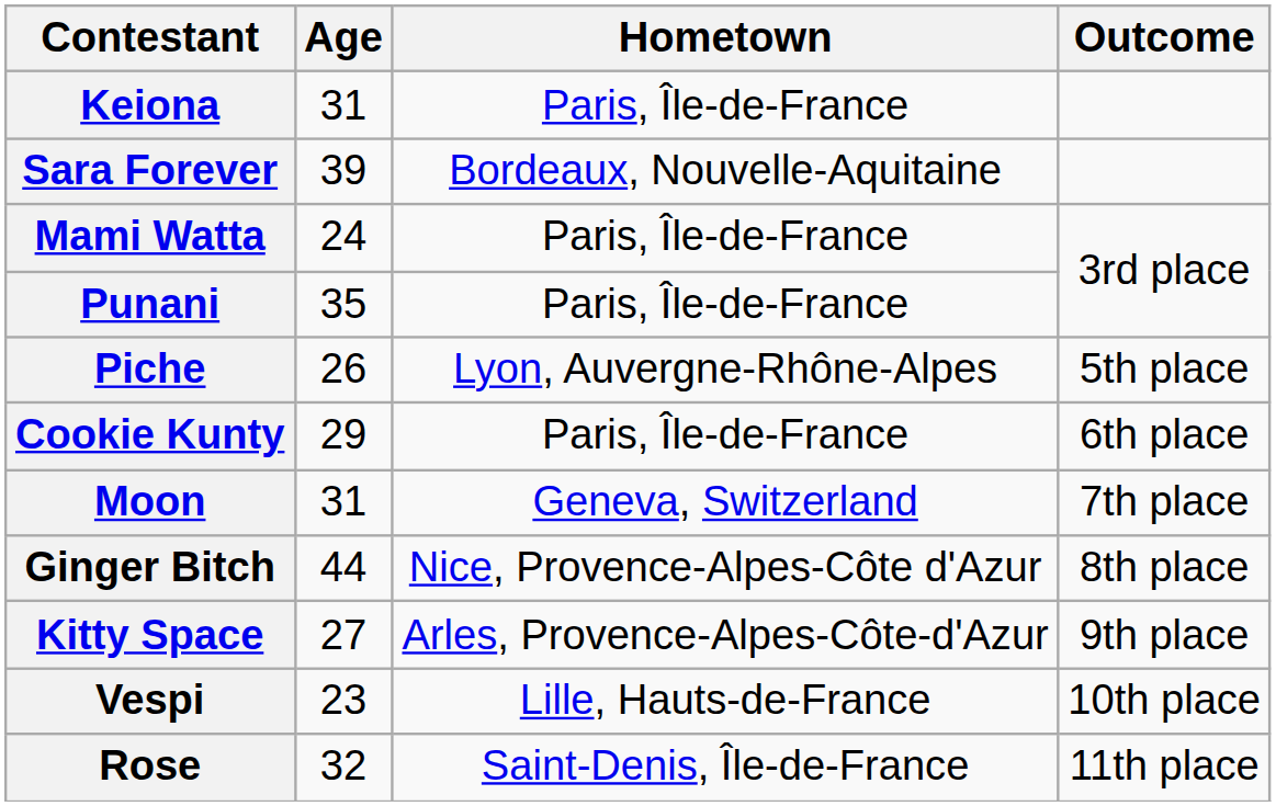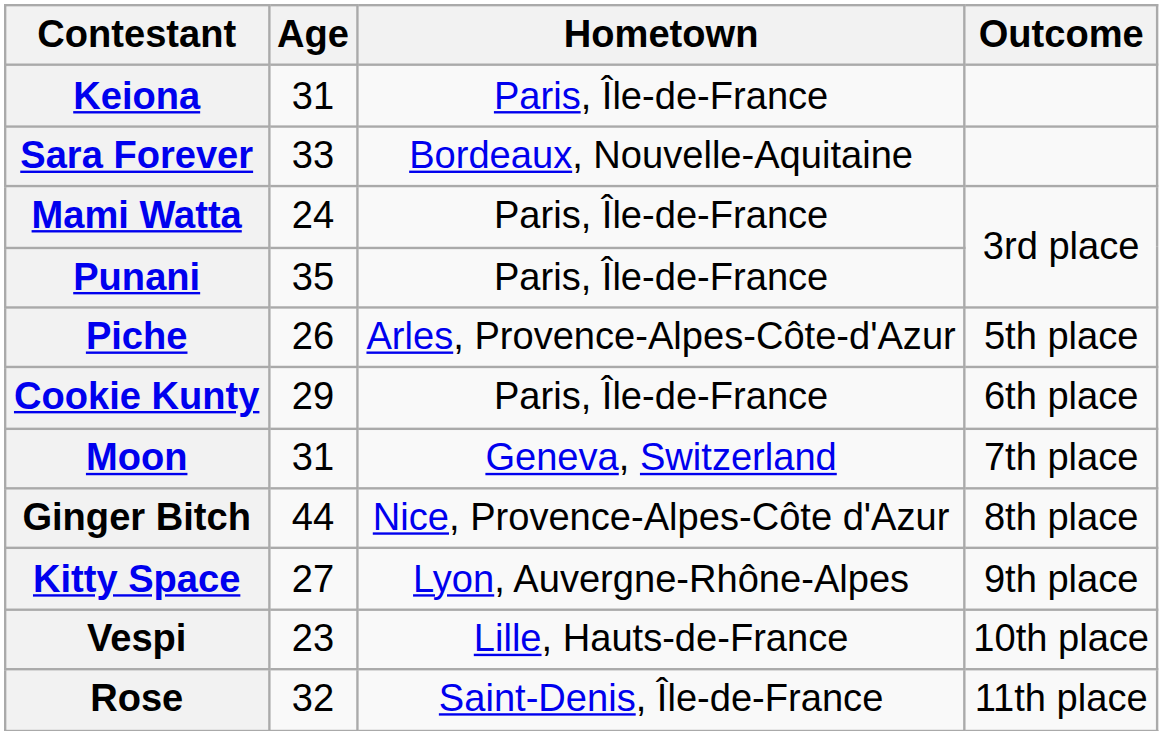Sara Forever | Age: 39 -> 33
Piche | Hometown: Lyon, Auvergne-Rhône-Alpes -> Arles, Provence-Alpes-Côte-d'Azur
Kitty Space | Hometown: Arles, Provence-Alpes-Côte-d'Azur -> Lyon, Auvergne-Rhône-Alpes
